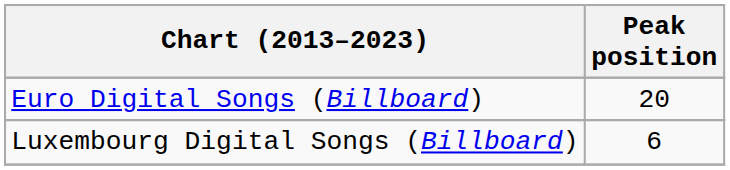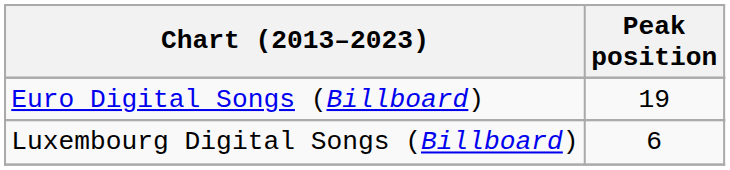Euro Digital Songs (Billboard) | Peak position: 20 -> 19
